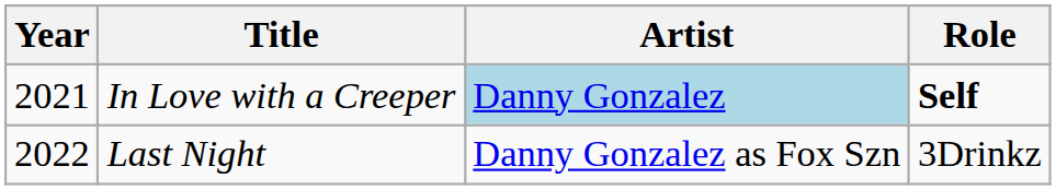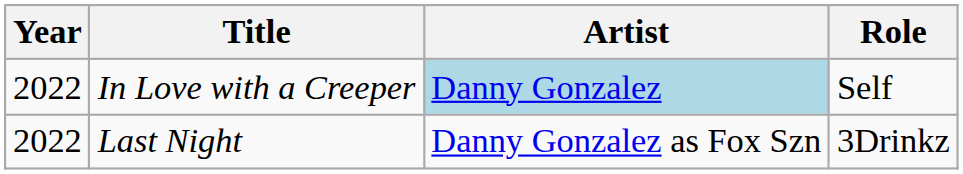In Love with a Creeper | Year: 2021 -> 2022
In Love with a Creeper | Role: bold -> normal
